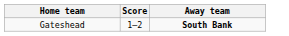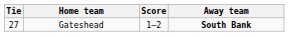+ column: Tie | 27
